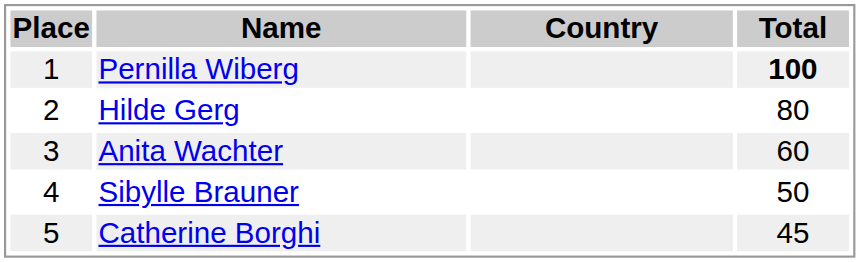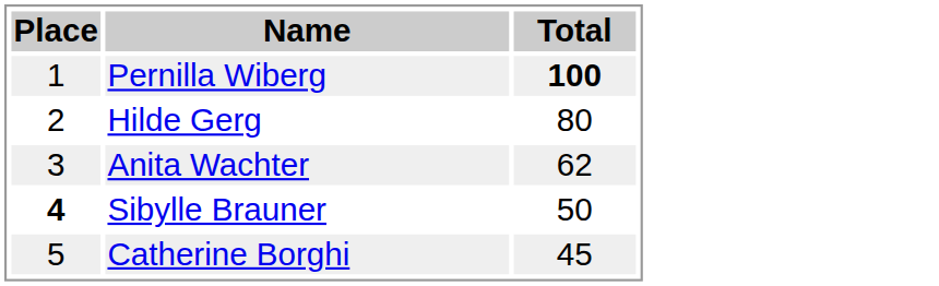- column: Country
Anita Wachter | Total: 60 -> 62
Sibylle Brauner | Place: normal -> bold
